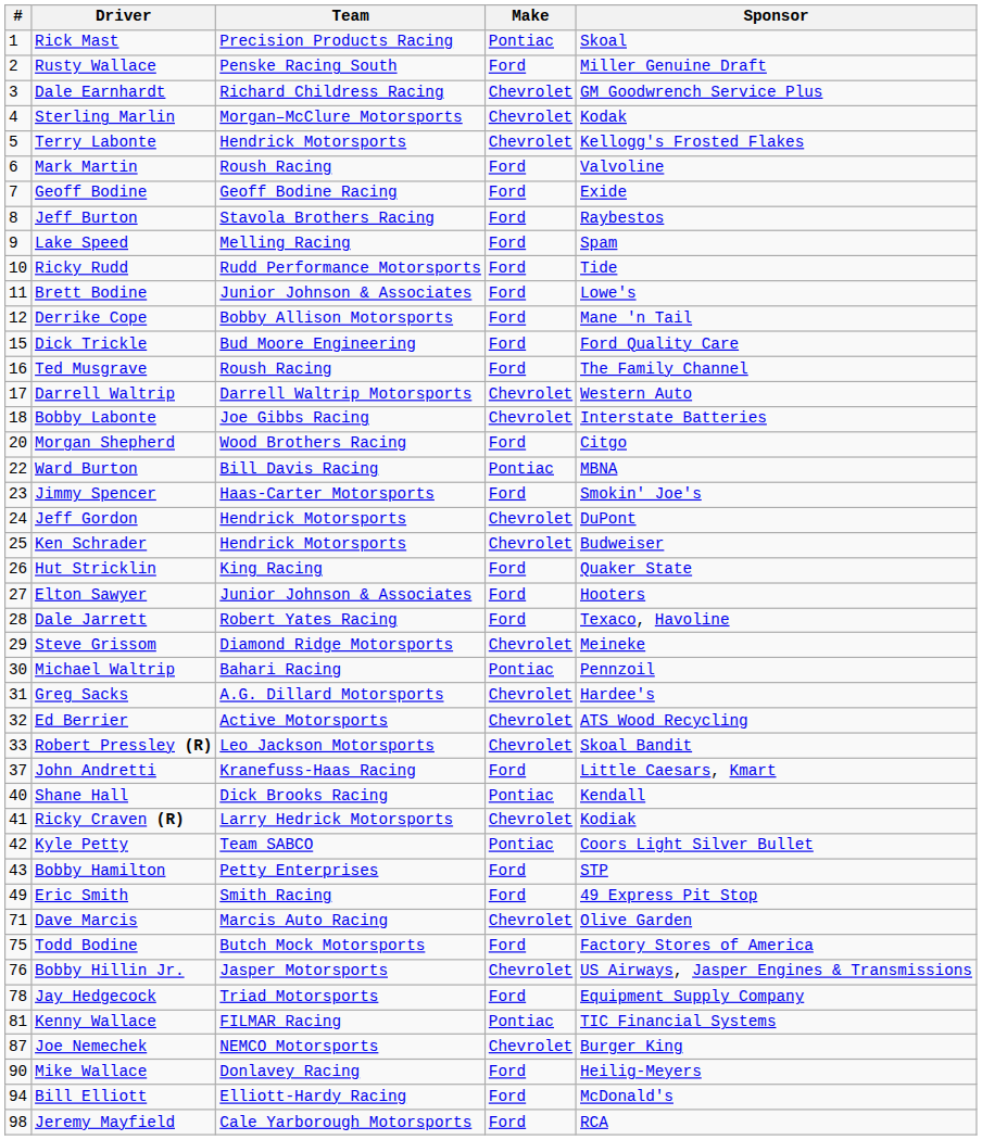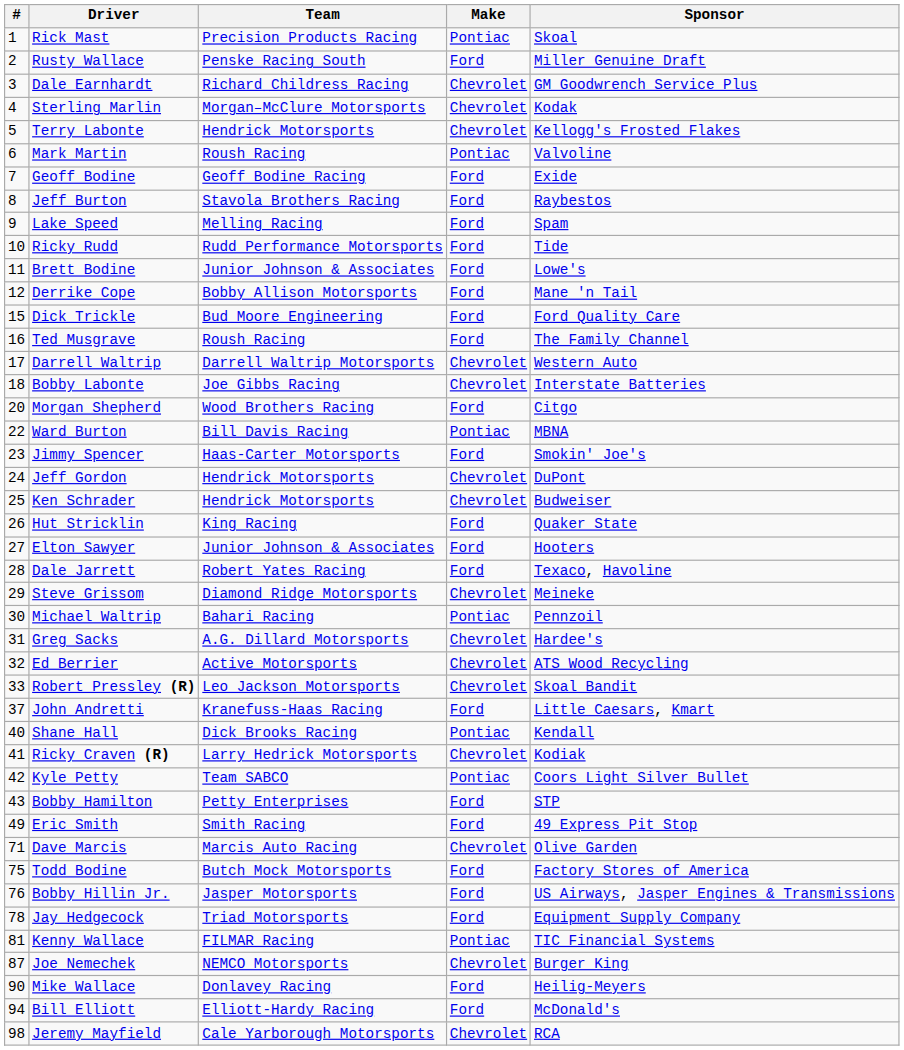Mark Martin | Make: Ford -> Pontiac
Bobby Hillin Jr. | Make: Chevrolet -> Ford
Jeremy Mayfield | Make: Ford -> Chevrolet
